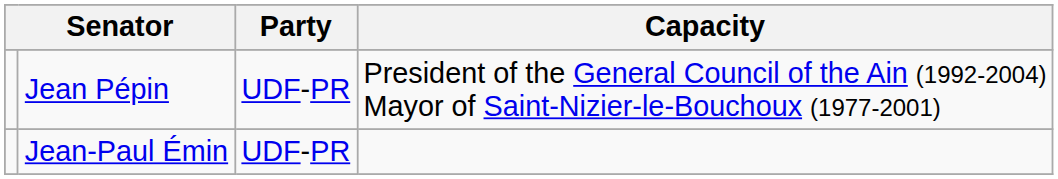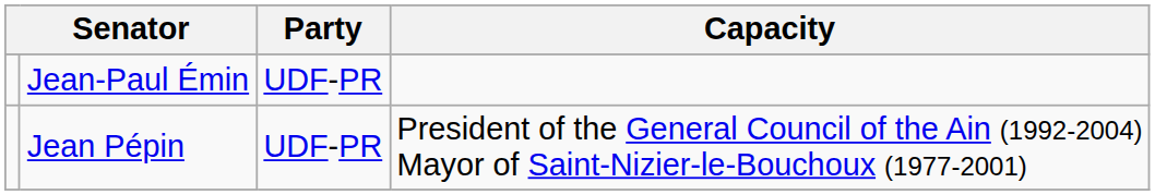rows swapped: Jean-Paul Émin <-> Jean Pépin
